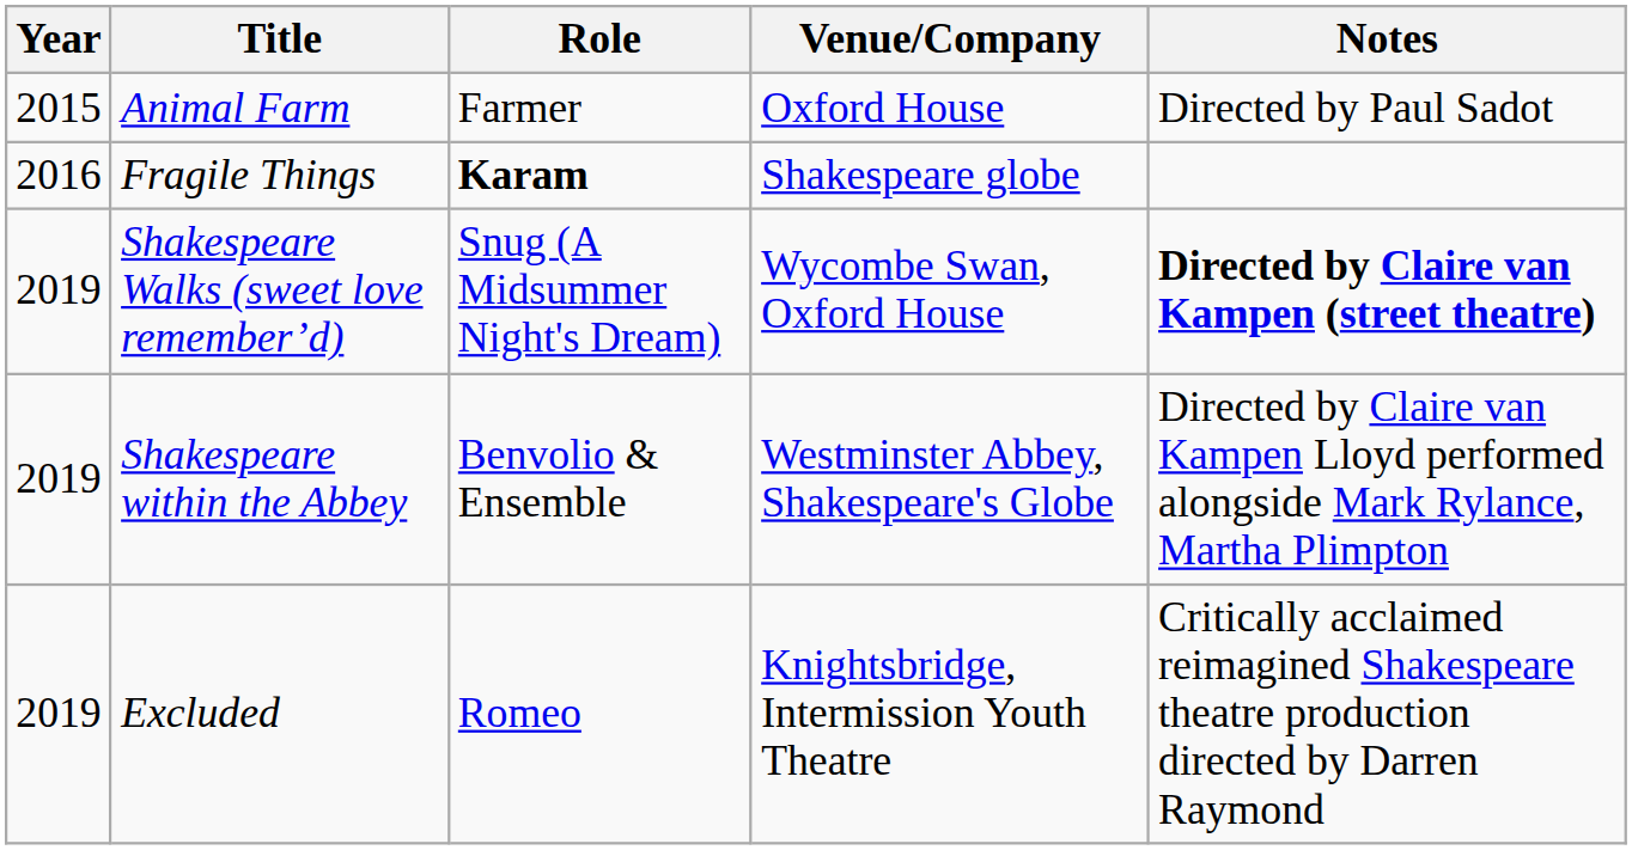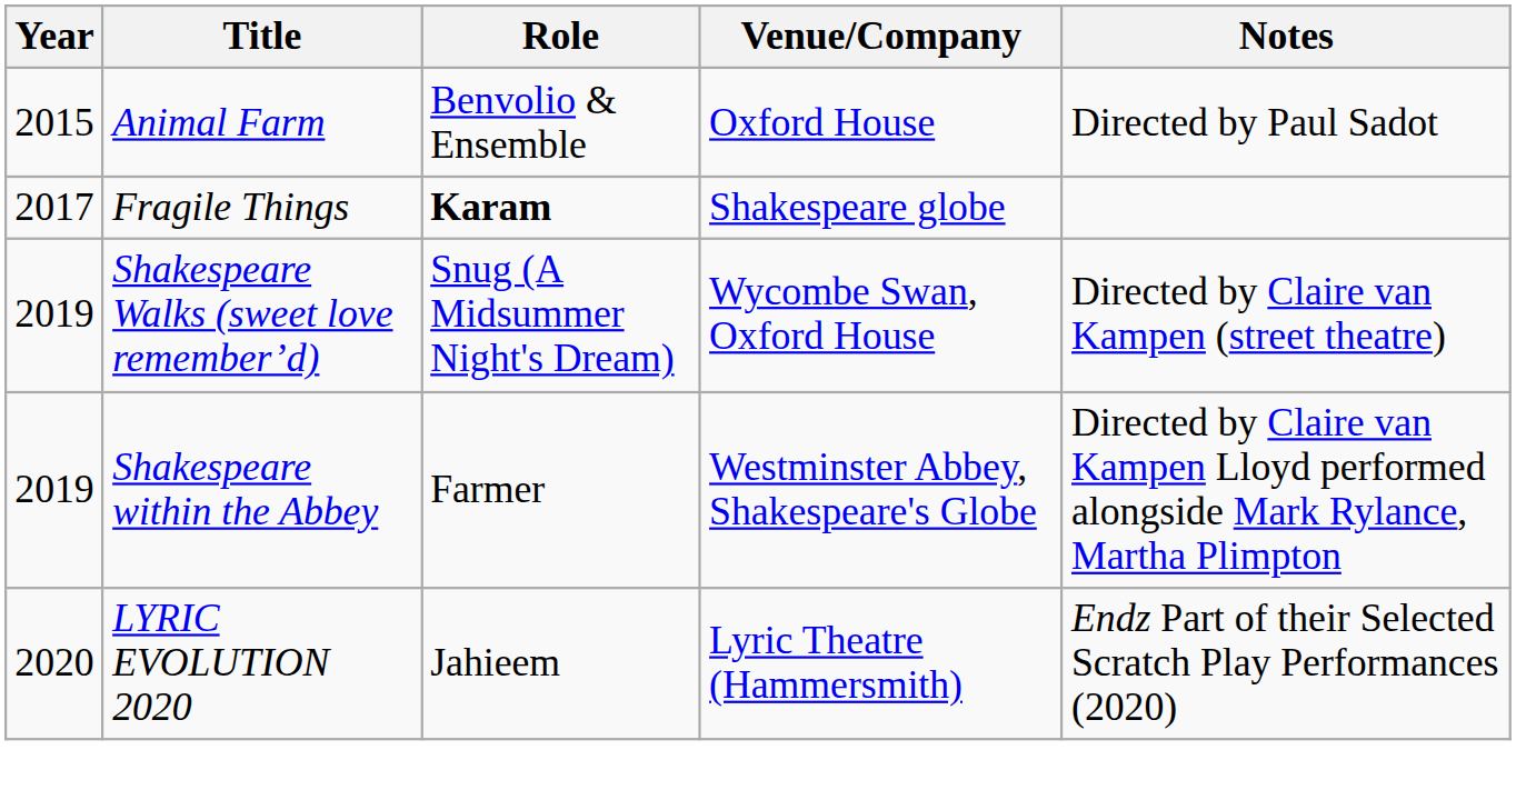Animal Farm | Role: Farmer -> Benvolio & Ensemble
Fragile Things | Year: 2016 -> 2017
Shakespeare Walks (sweet love remember’d) | Notes: bold -> normal
Shakespeare within the Abbey | Role: Benvolio & Ensemble -> Farmer
- row: 2019 | Excluded | Romeo | Knightsbridge, Intermission Youth Theatre | Critically acclaimed reimagined Shakespeare theatre production directed by Darren Raymond
+ row: 2020 | LYRIC EVOLUTION 2020 | Jahieem | Lyric Theatre (Hammersmith) | Endz Part of their Selected Scratch Play Performances (2020)
